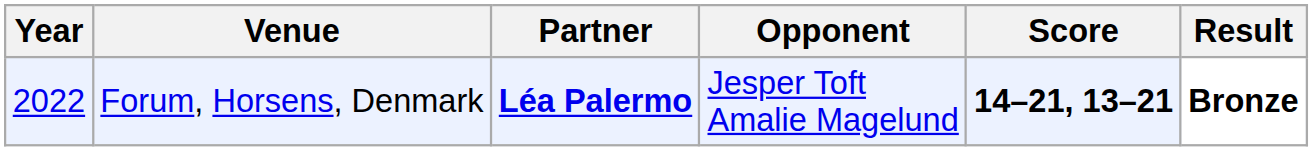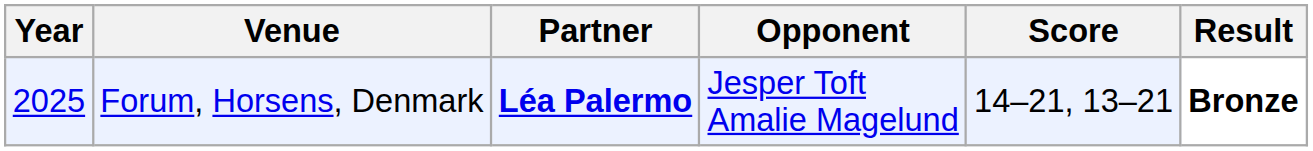Forum, Horsens, Denmark | Year: 2022 -> 2025
Forum, Horsens, Denmark | Score: bold -> normal
